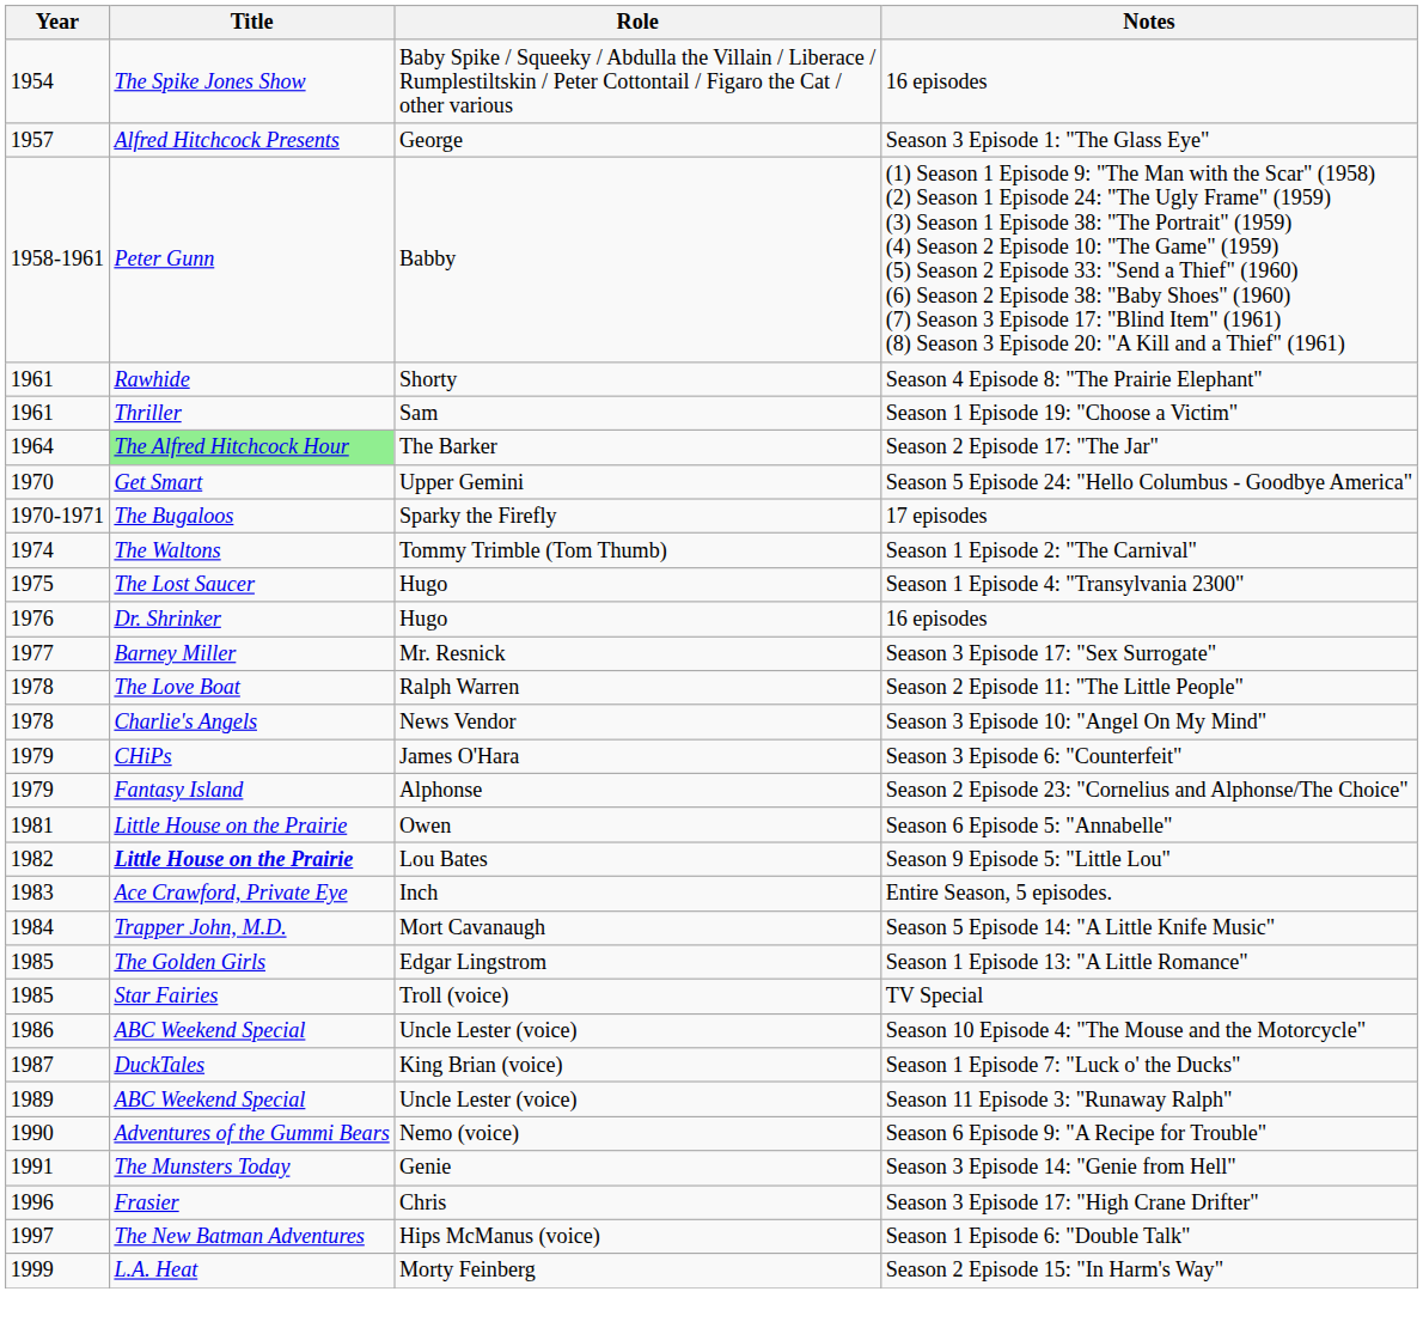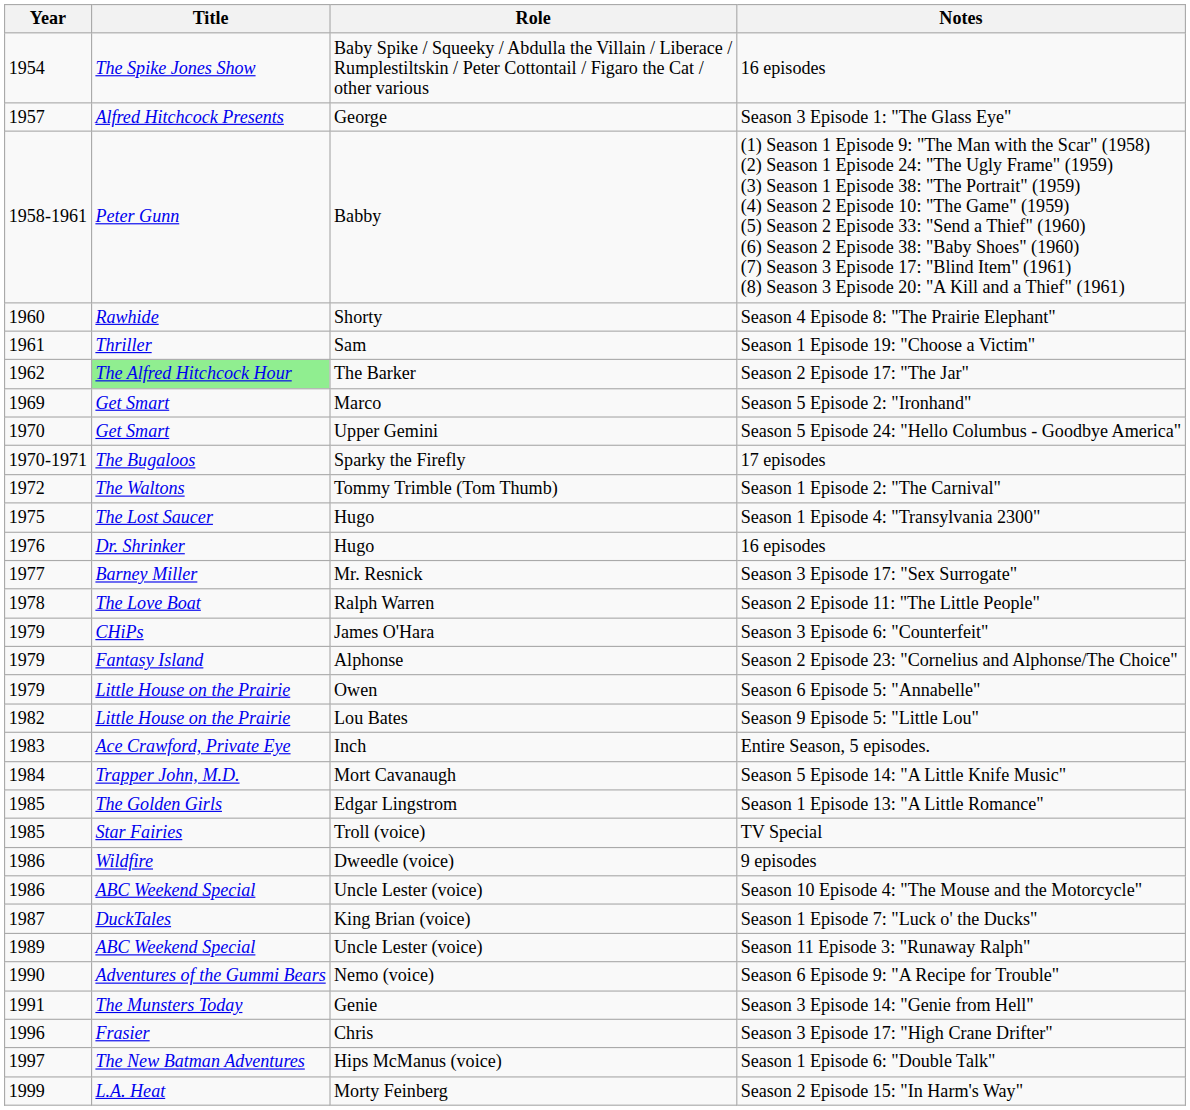Season 4 Episode 8: "The Prairie Elephant" | Year: 1961 -> 1960
Season 2 Episode 17: "The Jar" | Year: 1964 -> 1962
+ row: 1969 | Get Smart | Marco | Season 5 Episode 2: "Ironhand"
Season 1 Episode 2: "The Carnival" | Year: 1974 -> 1972
- row: 1978 | Charlie's Angels | News Vendor | Season 3 Episode 10: "Angel On My Mind"
Season 6 Episode 5: "Annabelle" | Year: 1981 -> 1979
Season 9 Episode 5: "Little Lou" | Title: bold -> normal
+ row: 1986 | Wildfire | Dweedle (voice) | 9 episodes
